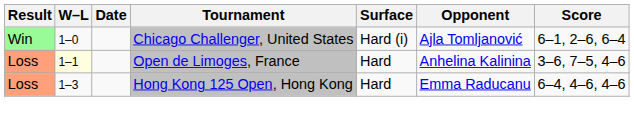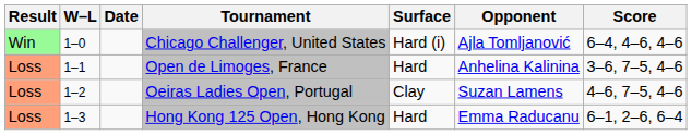Chicago Challenger, United States | Score: 6–1, 2–6, 6–4 -> 6–4, 4–6, 4–6
Open de Limoges, France | W–L: lightyellow background -> no background
+ row: Loss | 1–2 | Oeiras Ladies Open, Portugal | Clay | Suzan Lamens | 4–6, 7–5, 4–6
Hong Kong 125 Open, Hong Kong | Score: 6–4, 4–6, 4–6 -> 6–1, 2–6, 6–4
